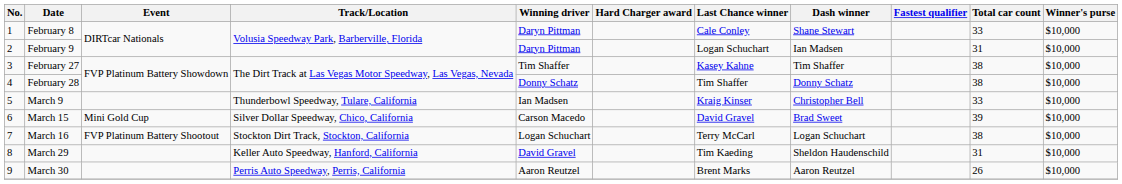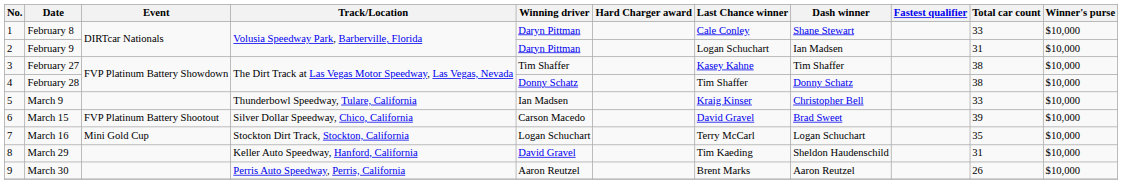March 15 | Event: Mini Gold Cup -> FVP Platinum Battery Shootout
March 16 | Event: FVP Platinum Battery Shootout -> Mini Gold Cup
March 16 | Total car count: 38 -> 35
